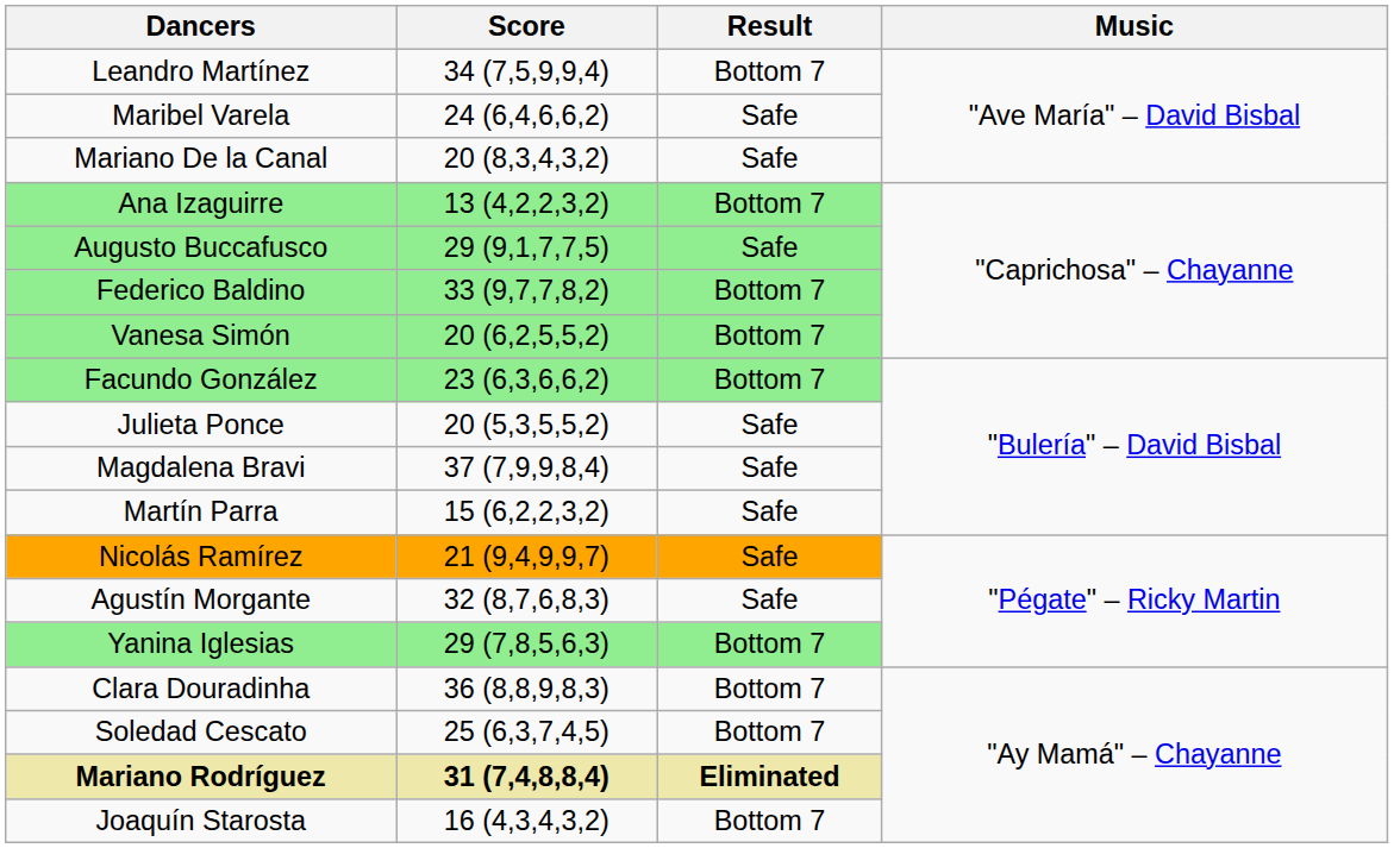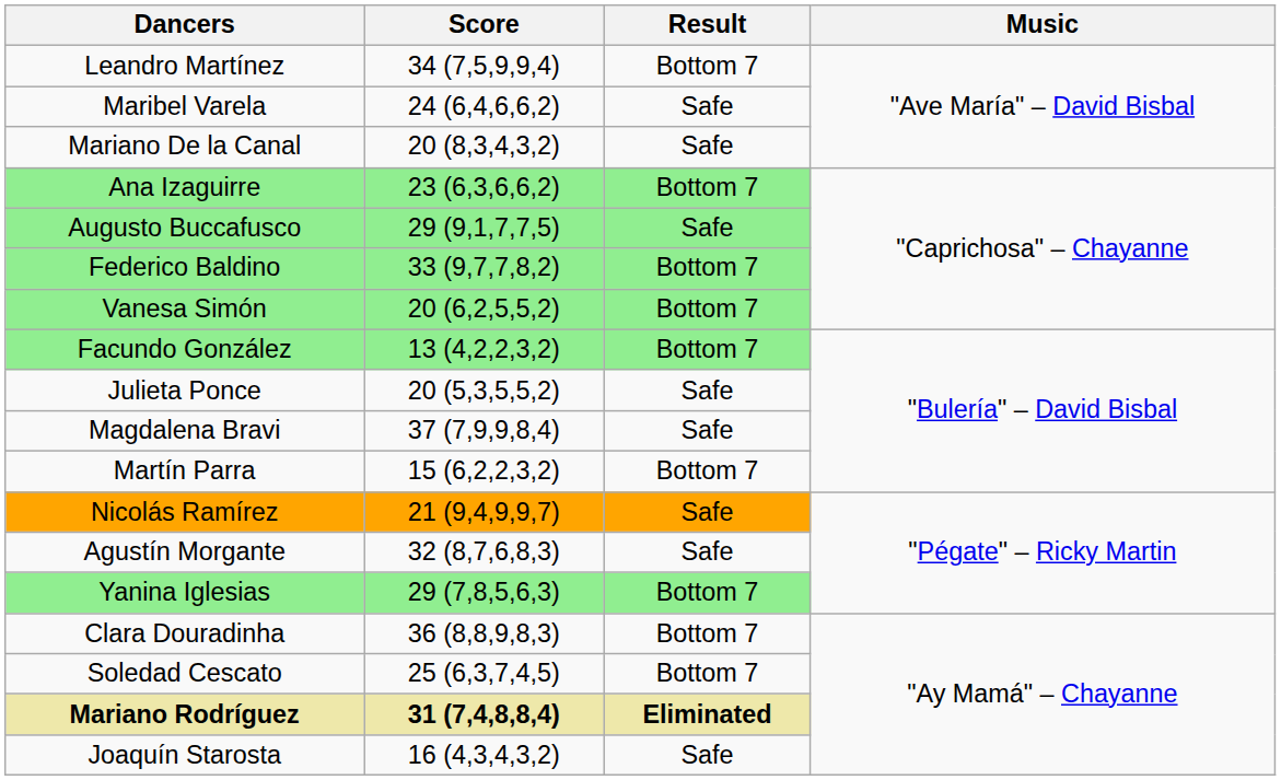Ana Izaguirre | Score: 13 (4,2,2,3,2) -> 23 (6,3,6,6,2)
Facundo González | Score: 23 (6,3,6,6,2) -> 13 (4,2,2,3,2)
Martín Parra | Result: Safe -> Bottom 7
Joaquín Starosta | Result: Bottom 7 -> Safe
